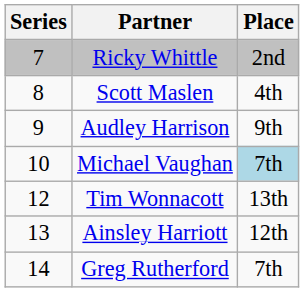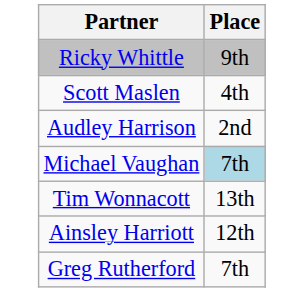- column: Series | 7 | 8 | 9 | 10 | 12 | 13 | 14
Ricky Whittle | Place: 2nd -> 9th
Audley Harrison | Place: 9th -> 2nd
